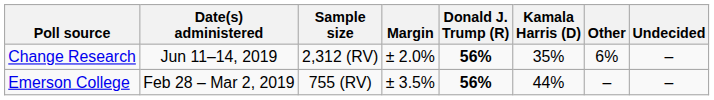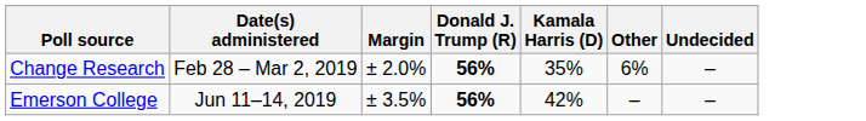- column: Sample size | 2,312 (RV) | 755 (RV)
Change Research | Date(s) administered: Jun 11–14, 2019 -> Feb 28 – Mar 2, 2019
Emerson College | Date(s) administered: Feb 28 – Mar 2, 2019 -> Jun 11–14, 2019
Emerson College | Kamala Harris (D): 44% -> 42%
